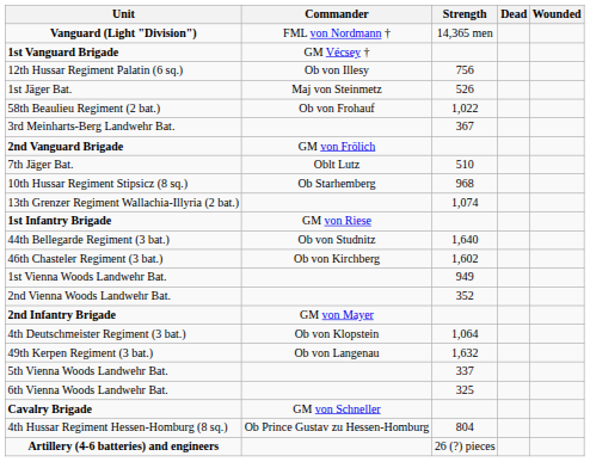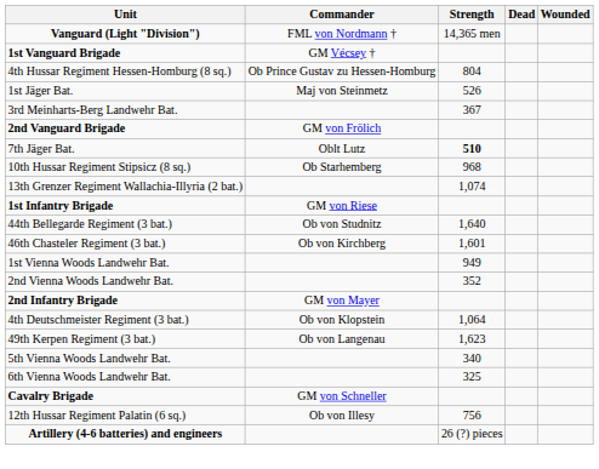rows swapped: 12th Hussar Regiment Palatin (6 sq.) <-> 4th Hussar Regiment Hessen-Homburg (8 sq.)
- row: 58th Beaulieu Regiment (2 bat.) | Ob von Frohauf | 1,022
7th Jäger Bat. | Strength: normal -> bold
46th Chasteler Regiment (3 bat.) | Strength: 1,602 -> 1,601
49th Kerpen Regiment (3 bat.) | Strength: 1,632 -> 1,623
5th Vienna Woods Landwehr Bat. | Strength: 337 -> 340
